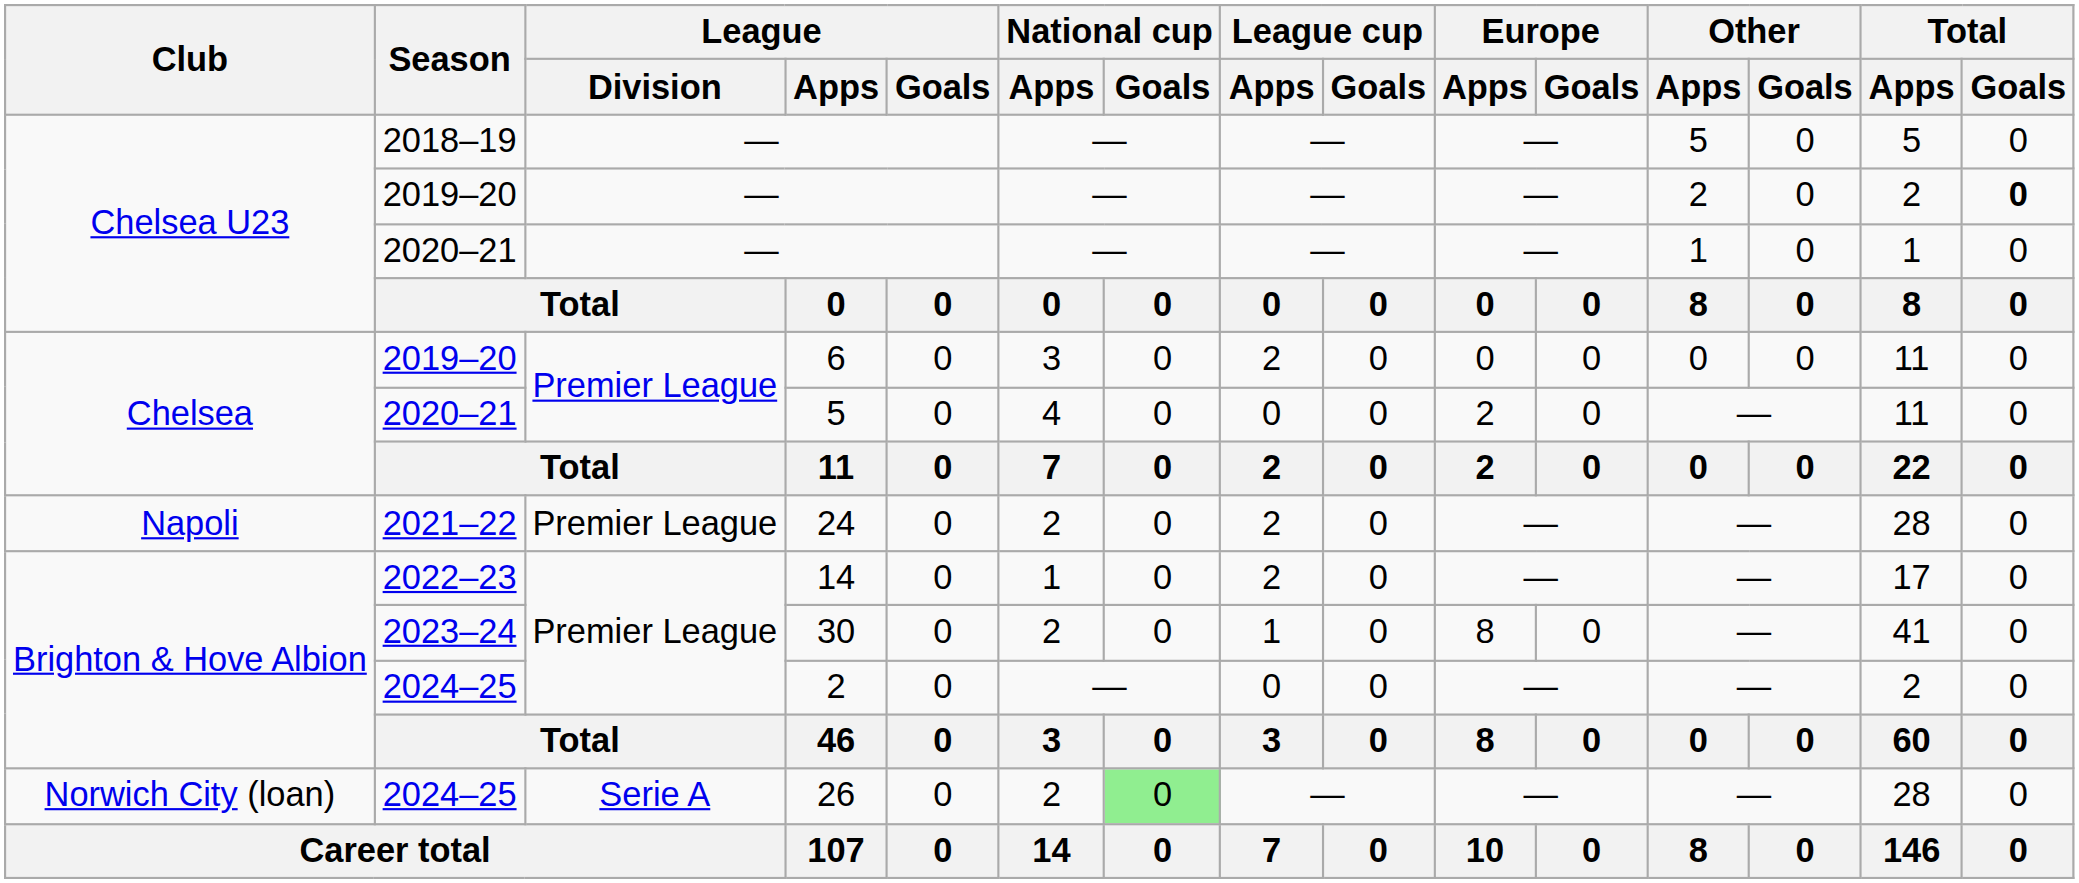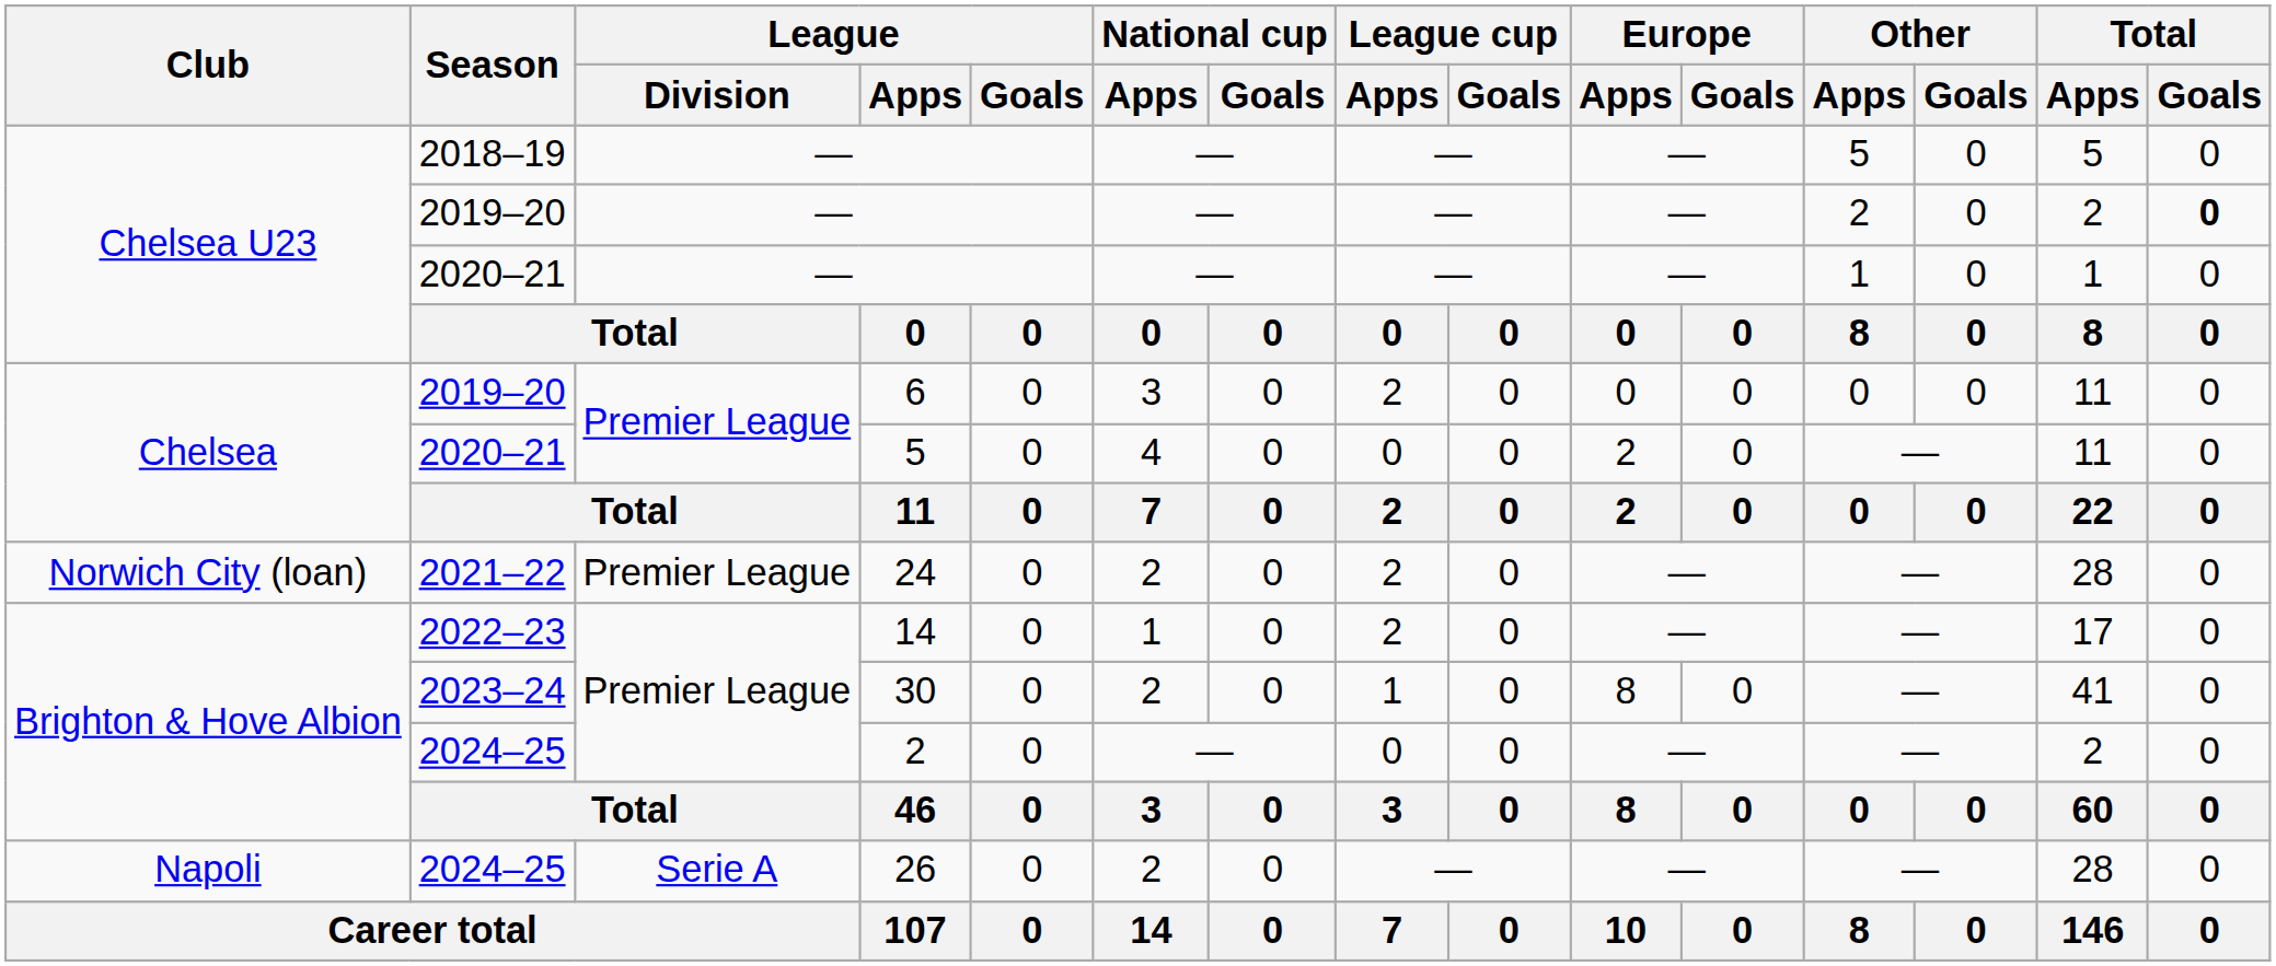24 | Club: Napoli -> Norwich City (loan)
26 | Club: Norwich City (loan) -> Napoli
26 | National cup / Goals: lightgreen background -> no background
